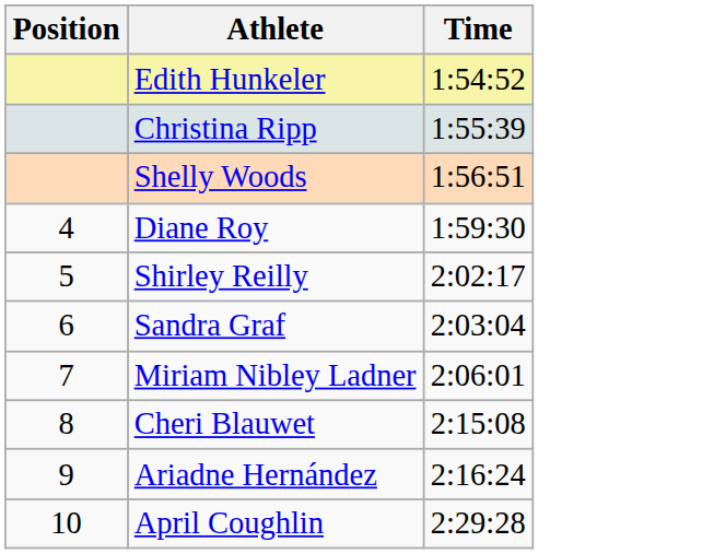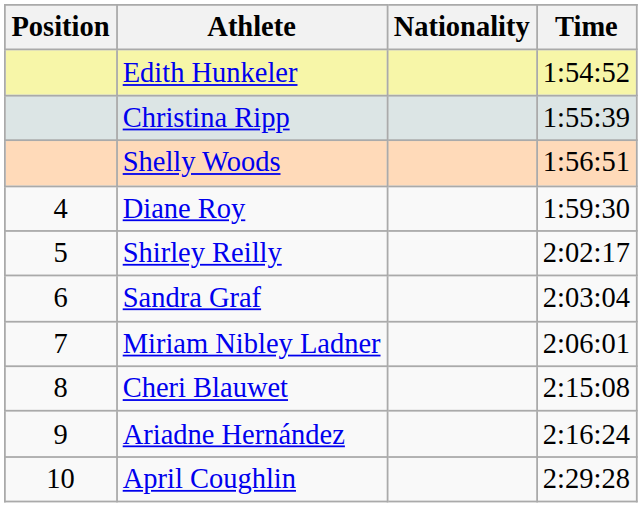+ column: Nationality
